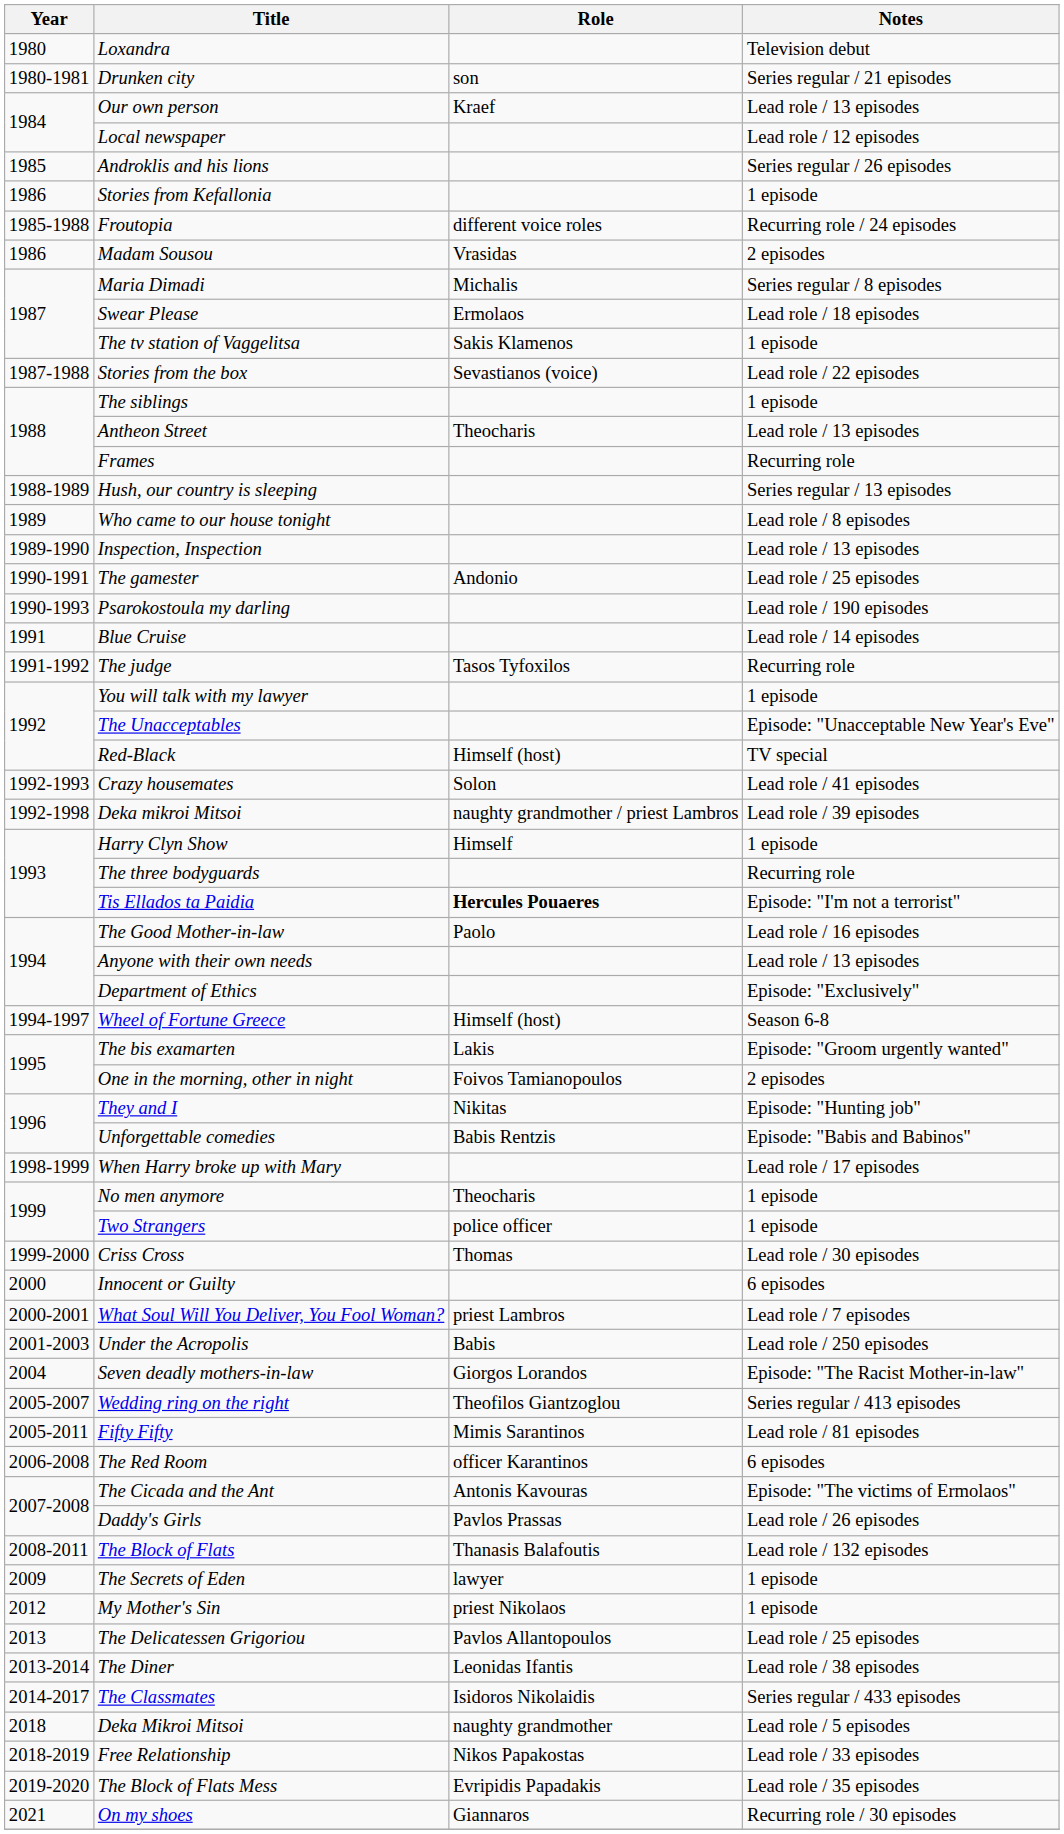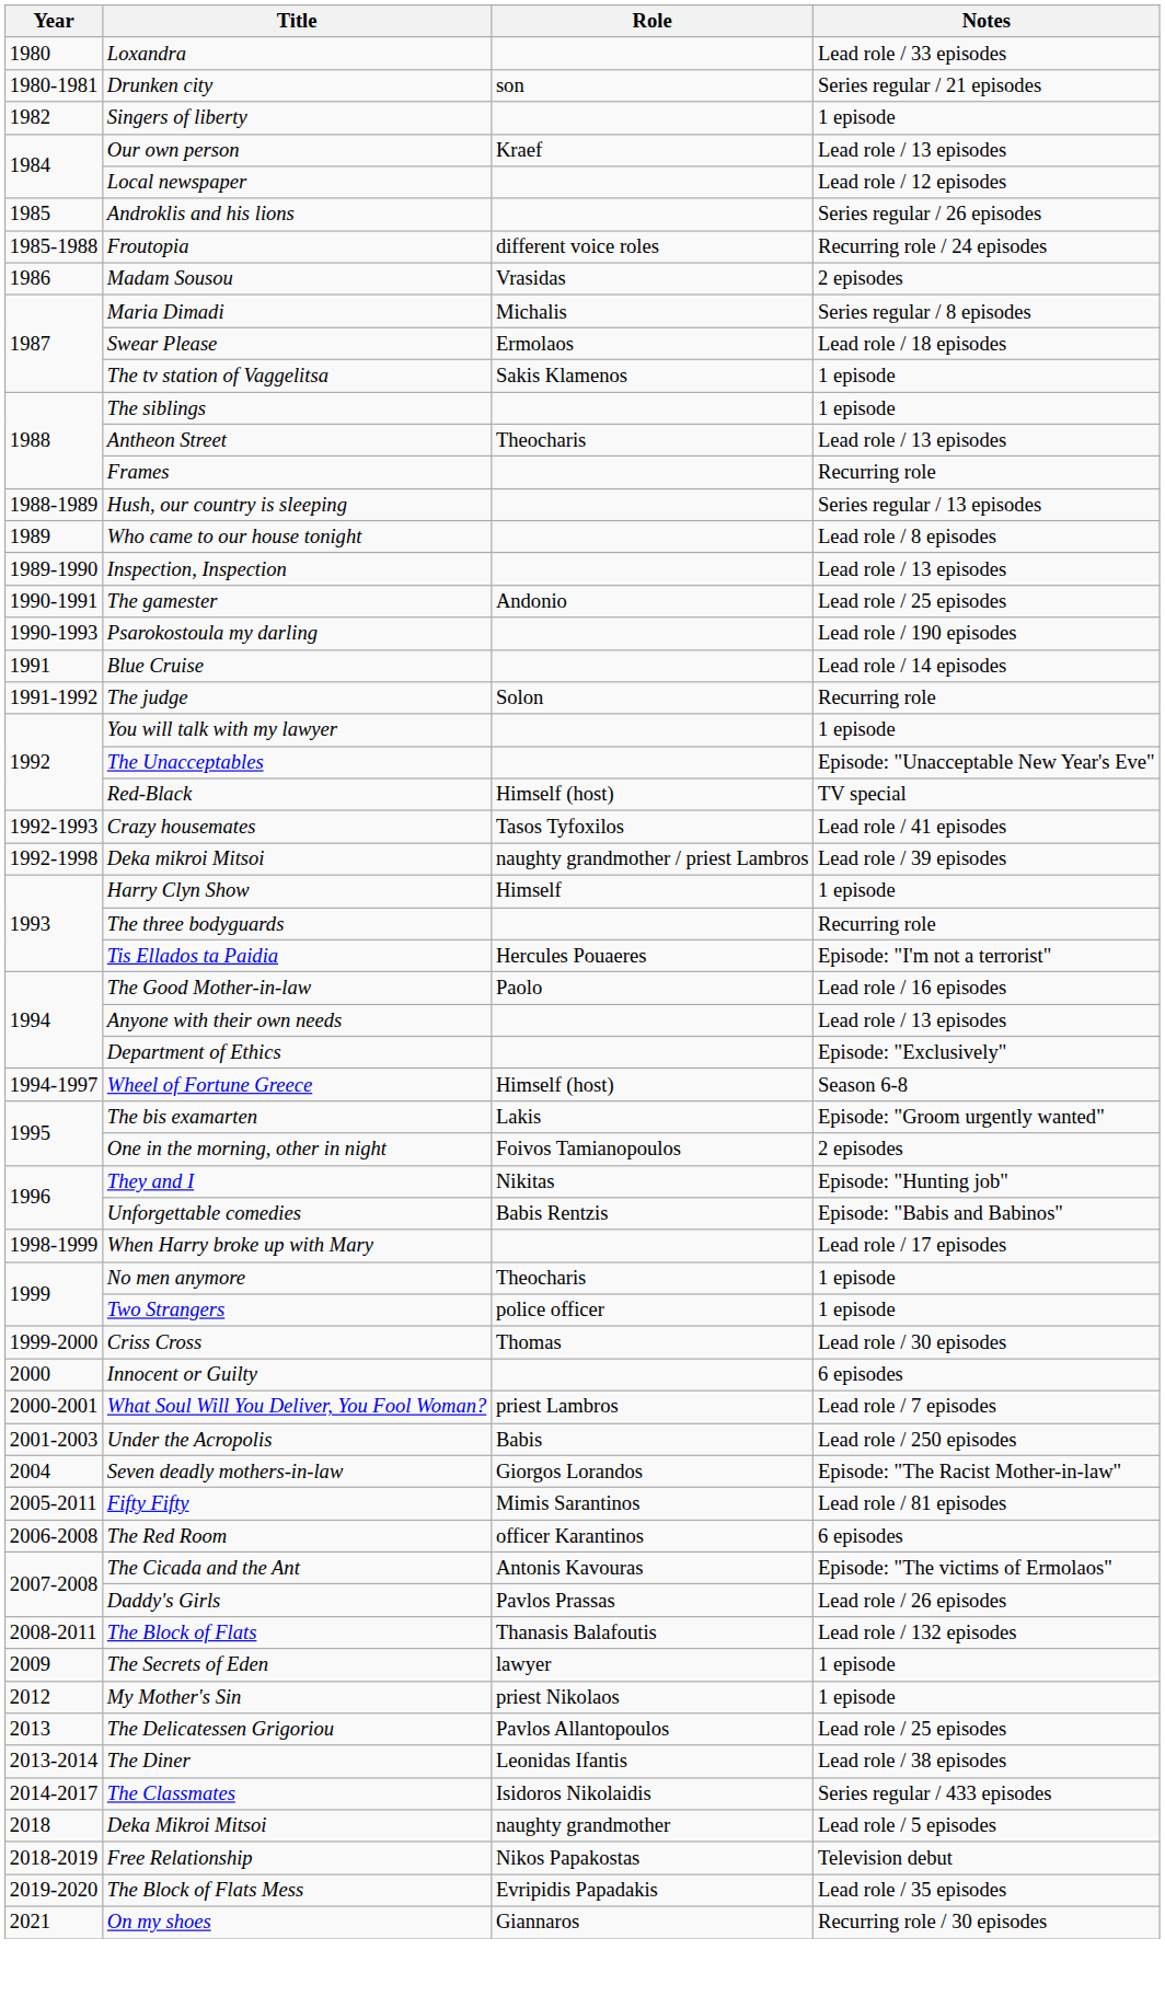Loxandra | Notes: Television debut -> Lead role / 33 episodes
+ row: 1982 | Singers of liberty | 1 episode
- row: 1986 | Stories from Kefallonia | 1 episode
- row: 1987-1988 | Stories from the box | Sevastianos (voice) | Lead role / 22 episodes
The judge | Role: Tasos Tyfoxilos -> Solon
Crazy housemates | Role: Solon -> Tasos Tyfoxilos
Tis Ellados ta Paidia | Role: bold -> normal
- row: 2005-2007 | Wedding ring on the right | Theofilos Giantzoglou | Series regular / 413 episodes
Free Relationship | Notes: Lead role / 33 episodes -> Television debut
